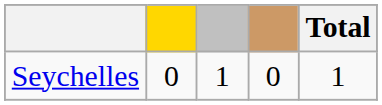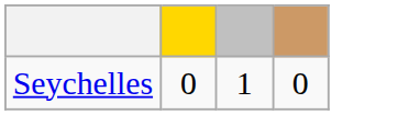- column: Total | 1
